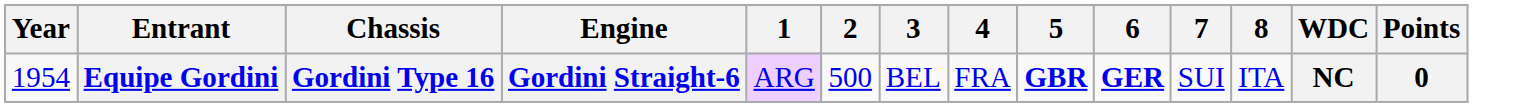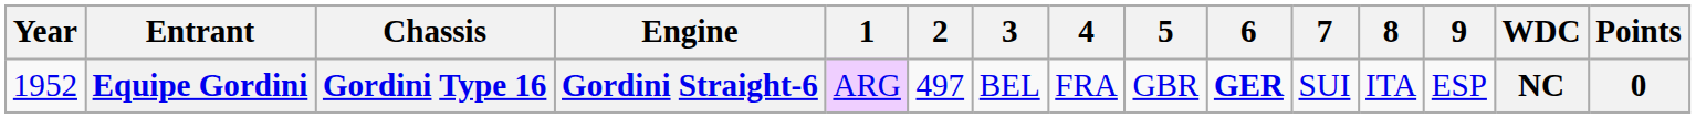+ column: 9 | ESP
Equipe Gordini | Year: 1954 -> 1952
Equipe Gordini | 2: 500 -> 497
Equipe Gordini | 5: bold -> normal
